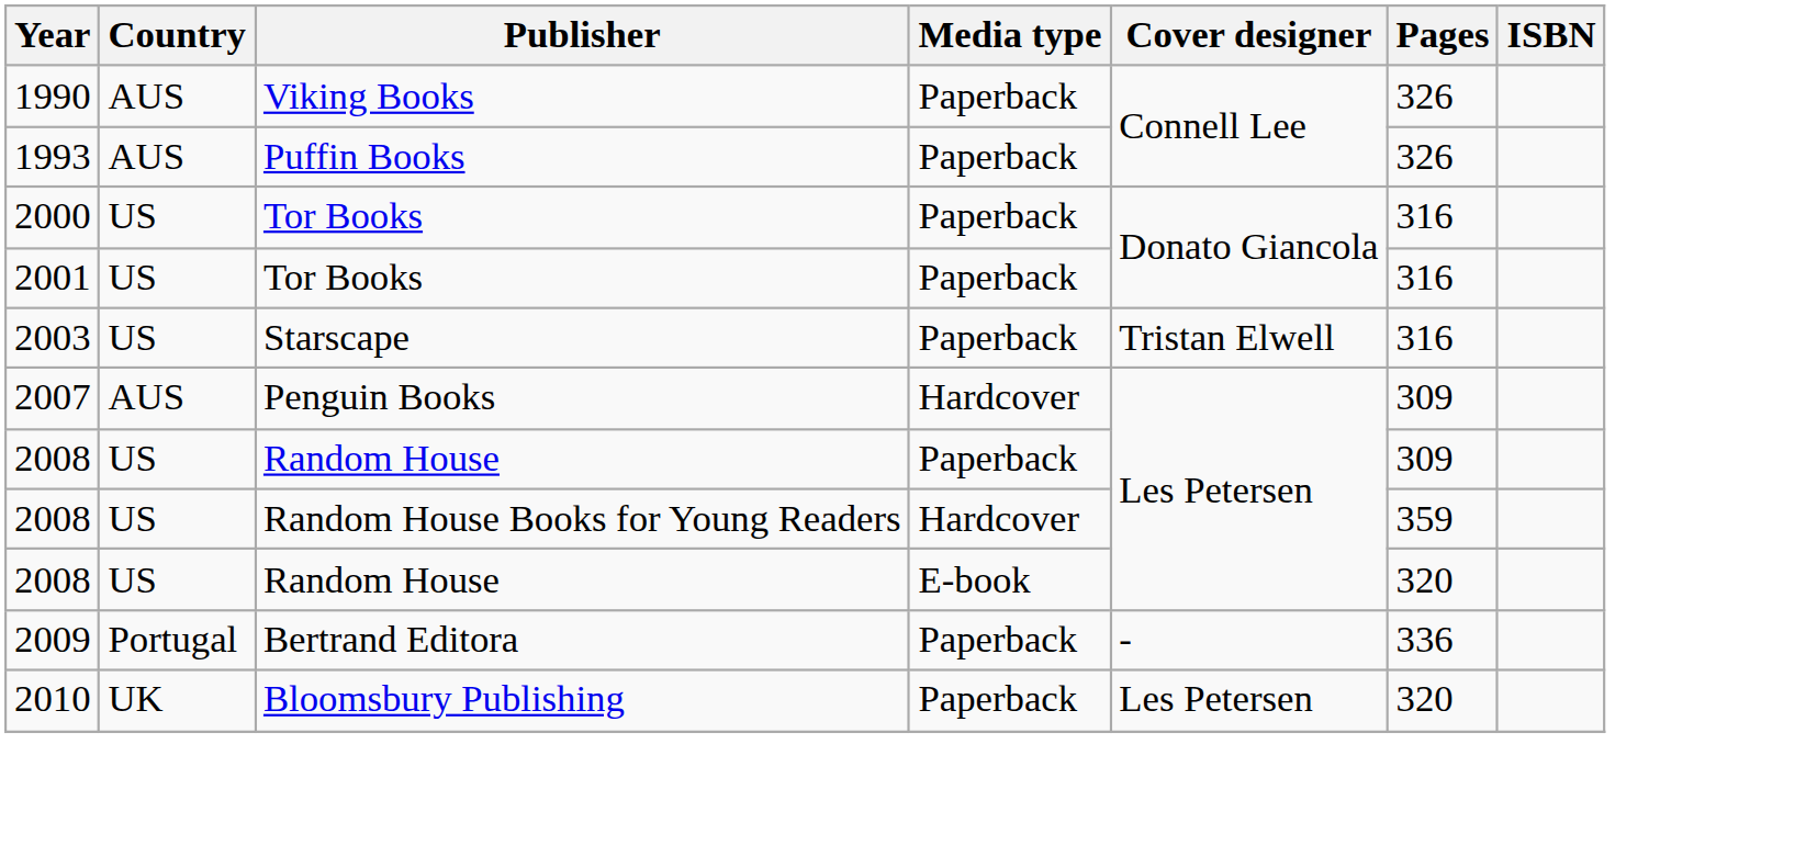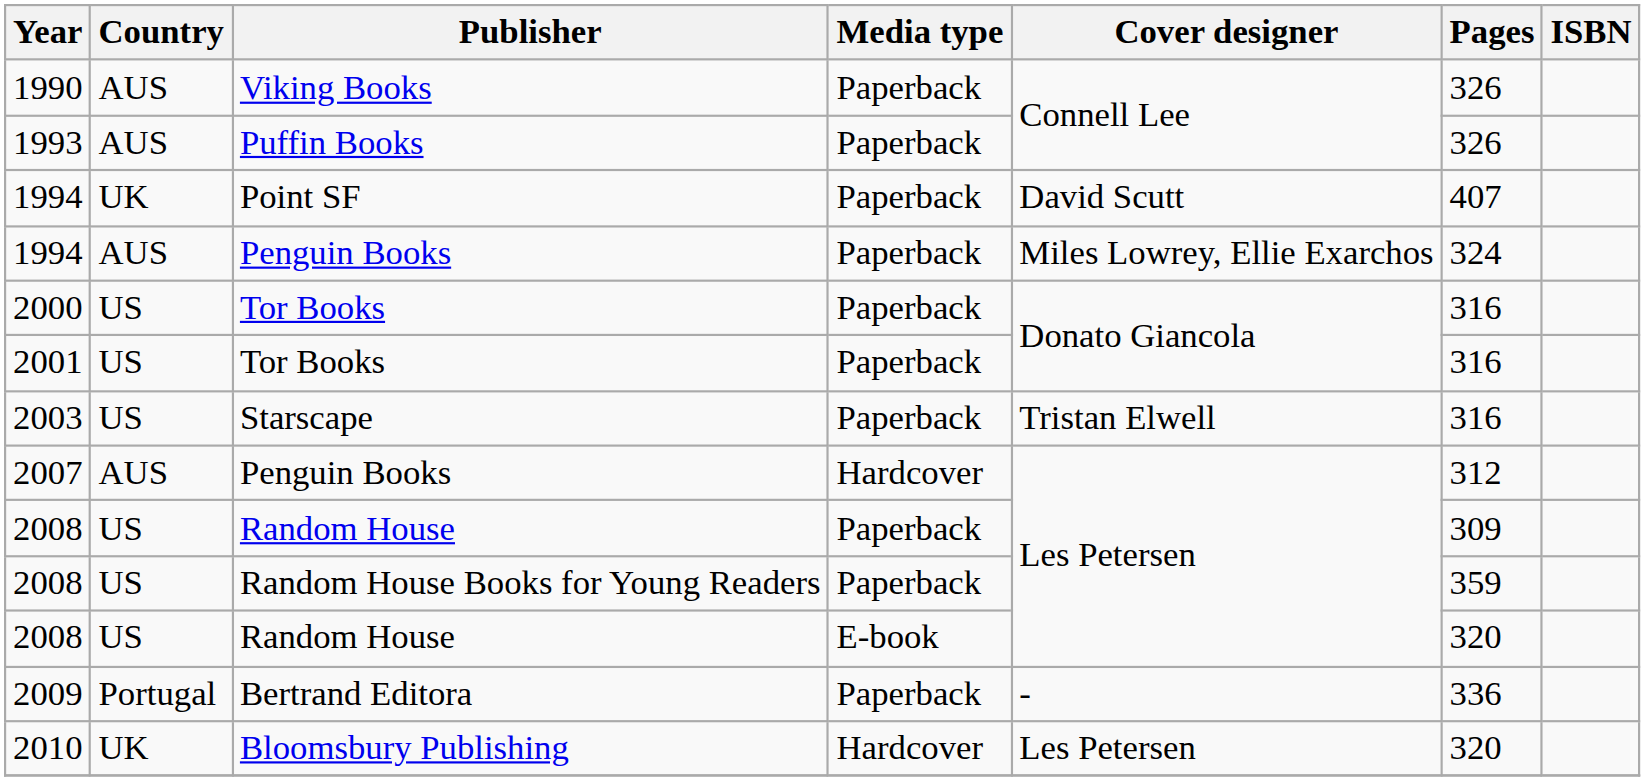+ row: 1994 | UK | Point SF | Paperback | David Scutt | 407
+ row: 1994 | AUS | Penguin Books | Paperback | Miles Lowrey, Ellie Exarchos | 324
2007 | Pages: 309 -> 312
2008 / Random House Books for Young Readers | Media type: Hardcover -> Paperback
2010 | Media type: Paperback -> Hardcover
